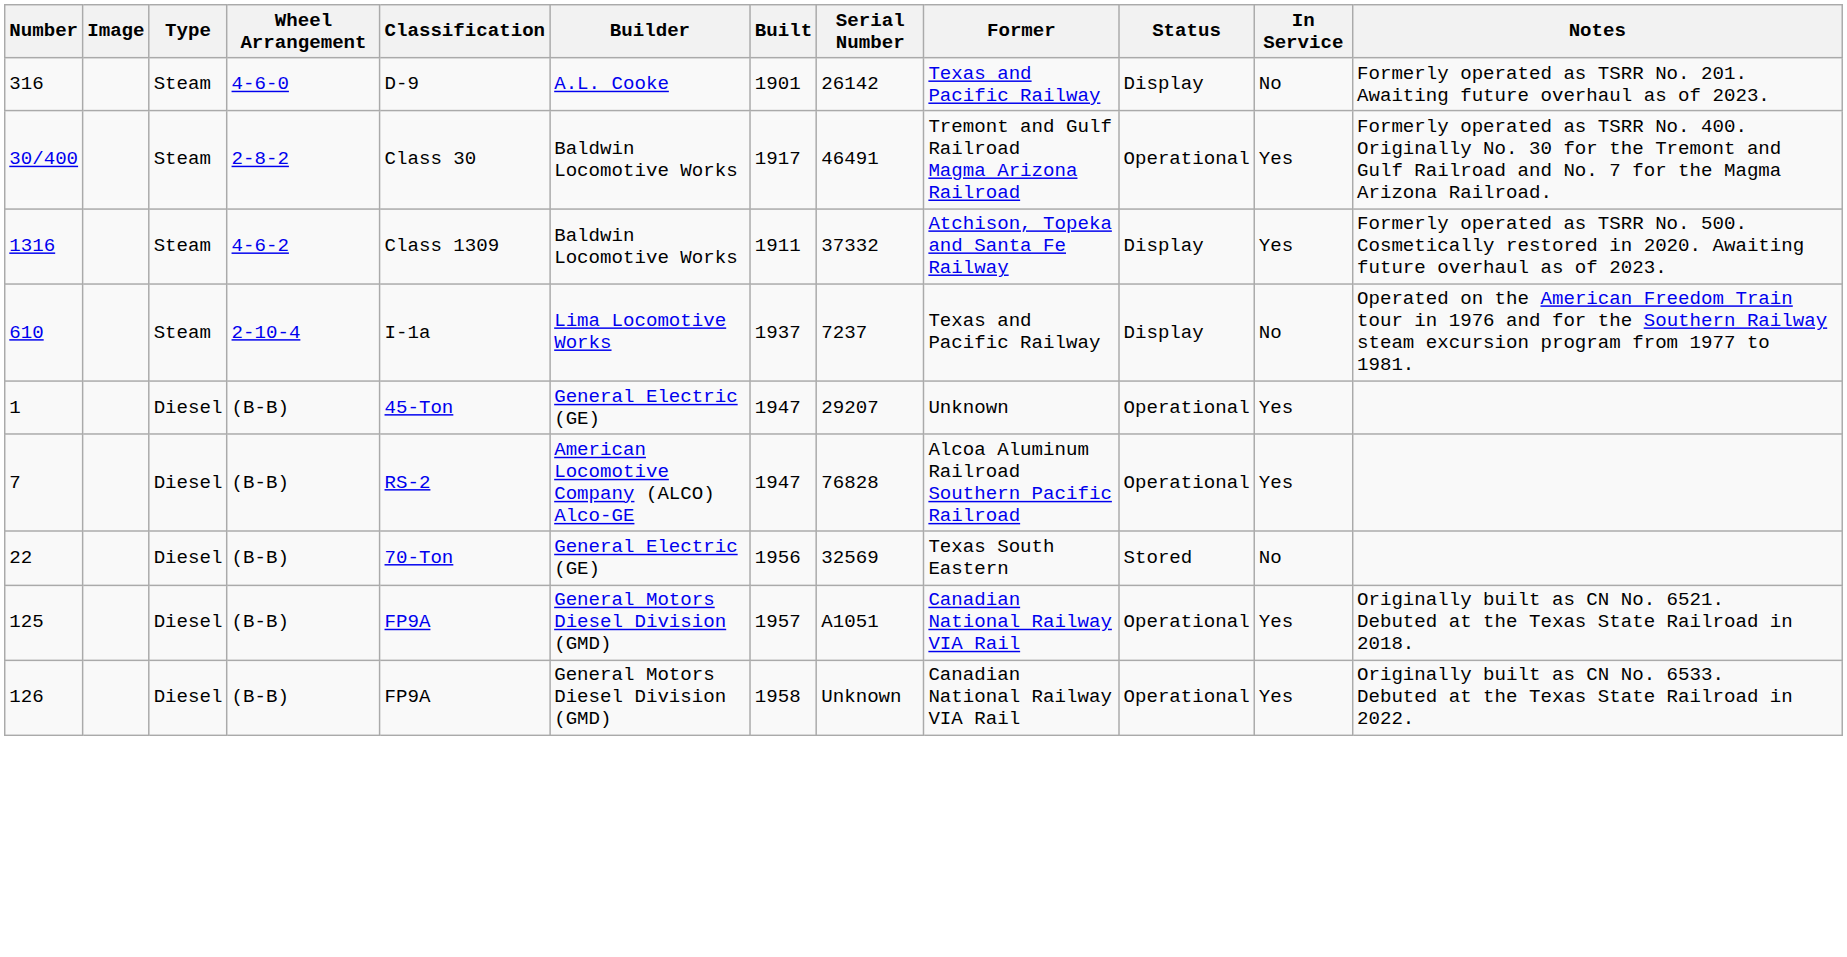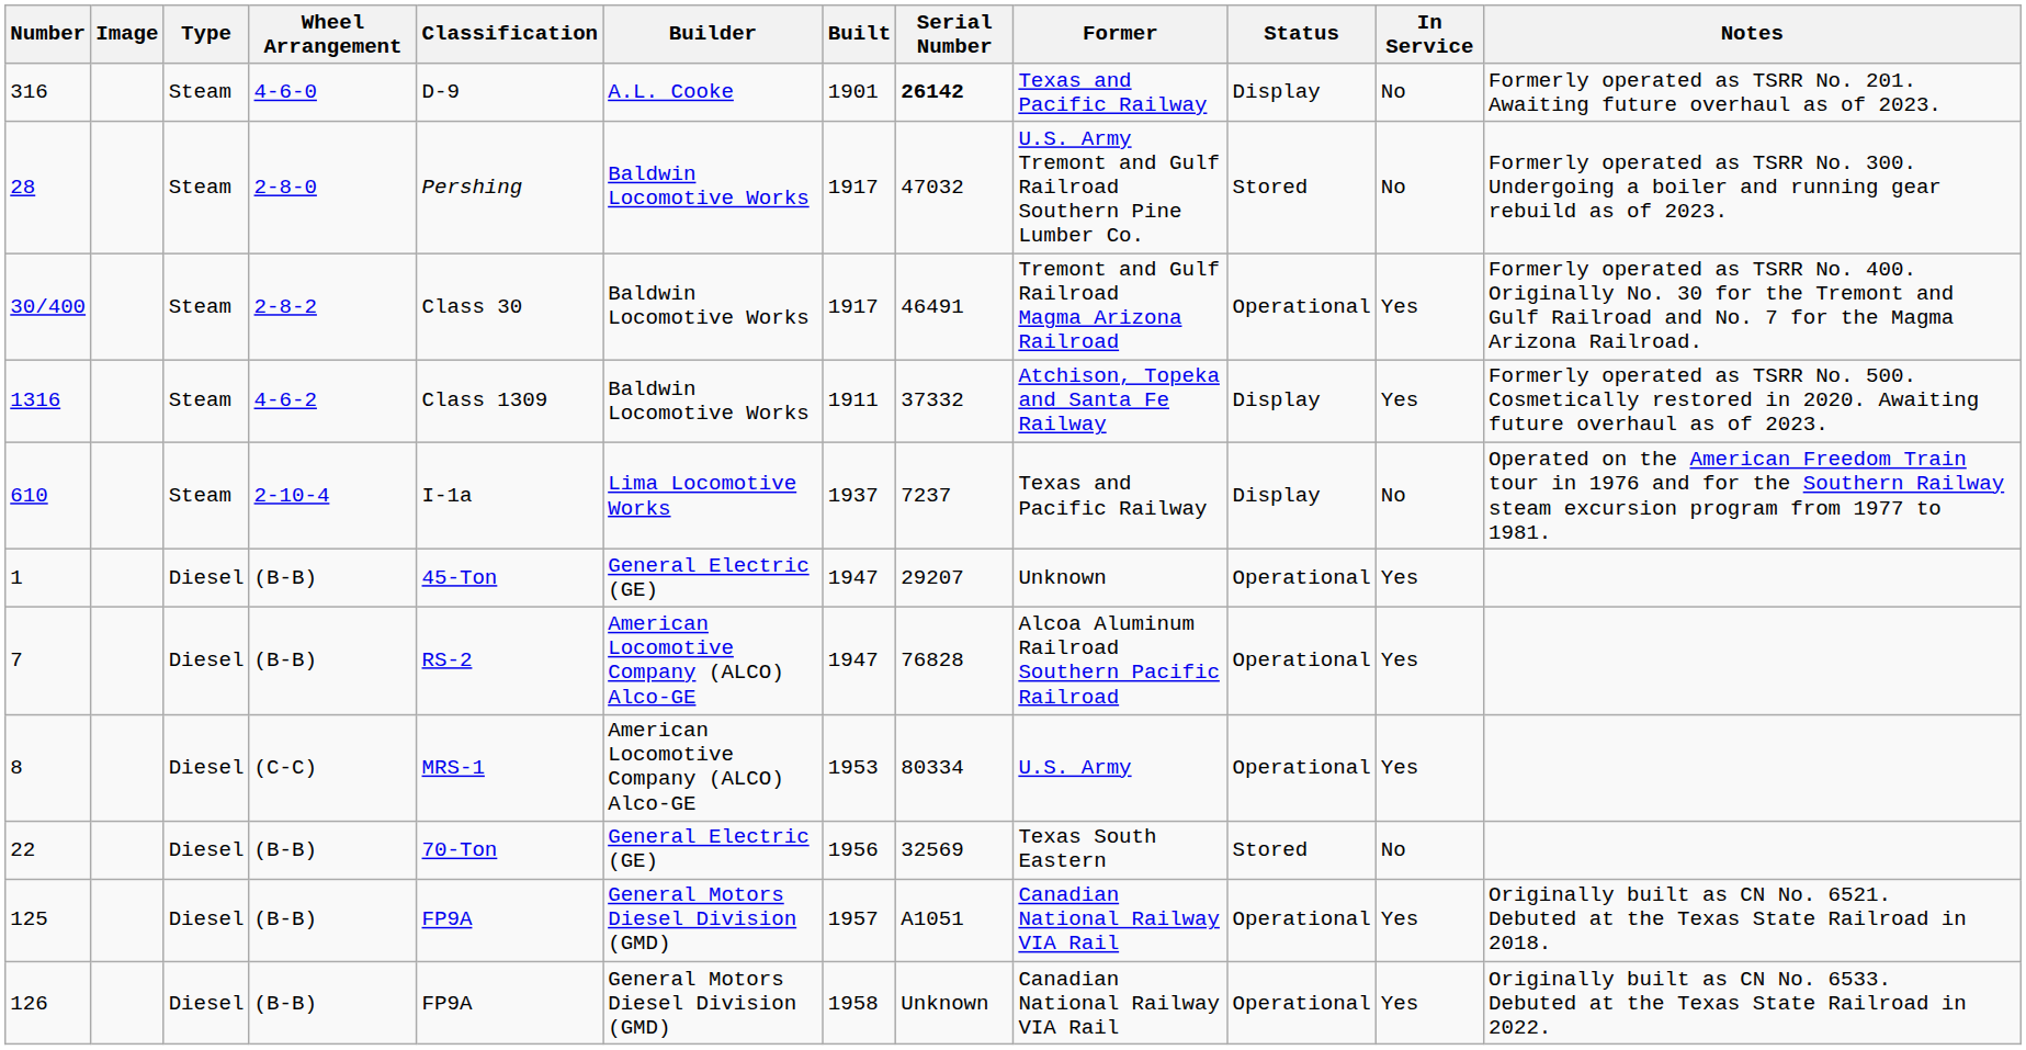316 | Serial Number: normal -> bold
+ row: 28 | Steam | 2-8-0 | Pershing | Baldwin Locomotive Works | 1917 | 47032 | U.S. Army Tremont and Gulf Railroad Southern Pine Lumber Co. | Stored | No | Formerly operated as TSRR No. 300. Undergoing a boiler and running gear rebuild as of 2023.
+ row: 8 | Diesel | (C-C) | MRS-1 | American Locomotive Company (ALCO) Alco-GE | 1953 | 80334 | U.S. Army | Operational | Yes
